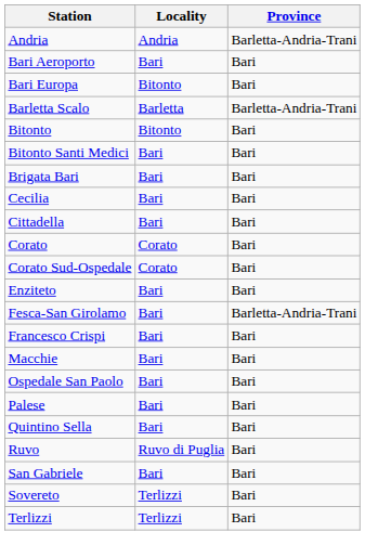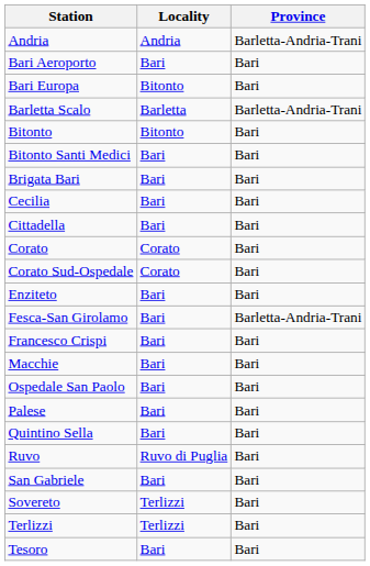+ row: Tesoro | Bari | Bari
